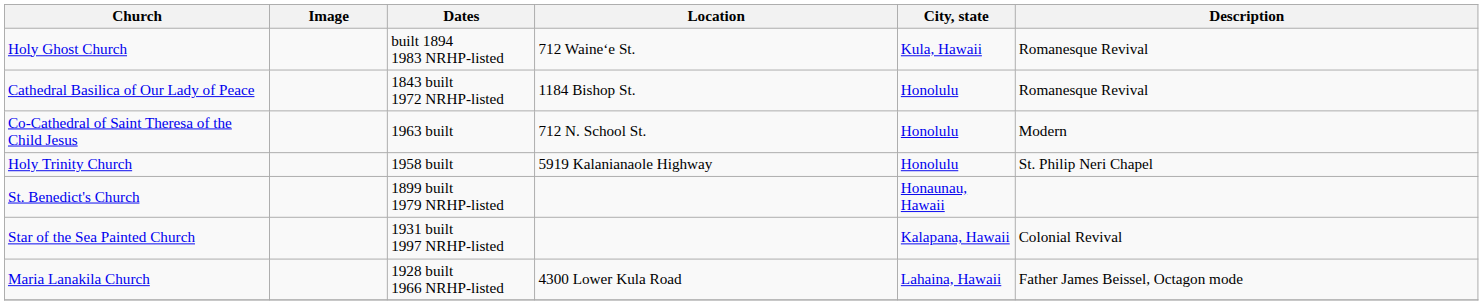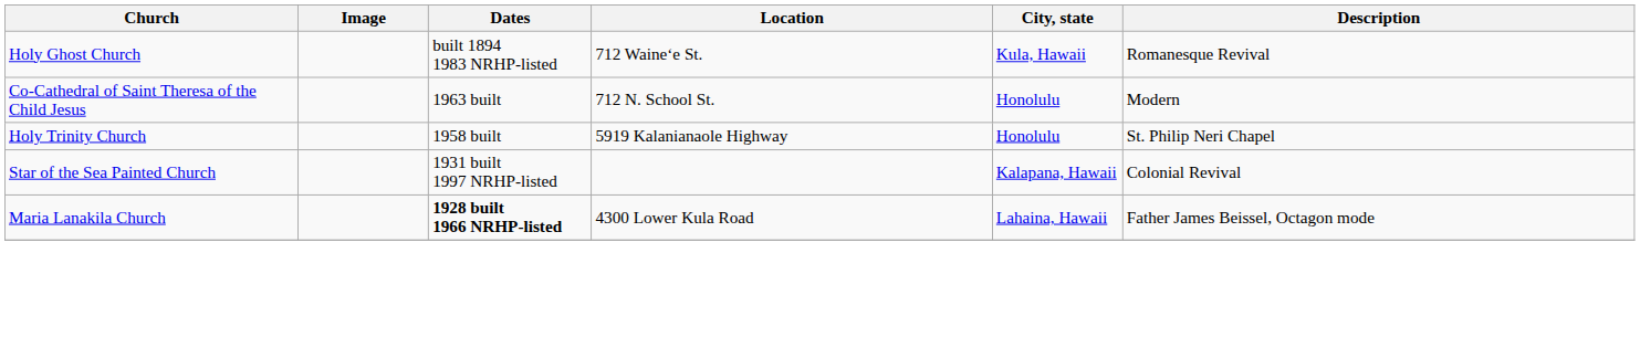- row: Cathedral Basilica of Our Lady of Peace | 1843 built 1972 NRHP-listed | 1184 Bishop St. | Honolulu | Romanesque Revival
- row: St. Benedict's Church | 1899 built 1979 NRHP-listed | Honaunau, Hawaii
Maria Lanakila Church | Dates: normal -> bold
